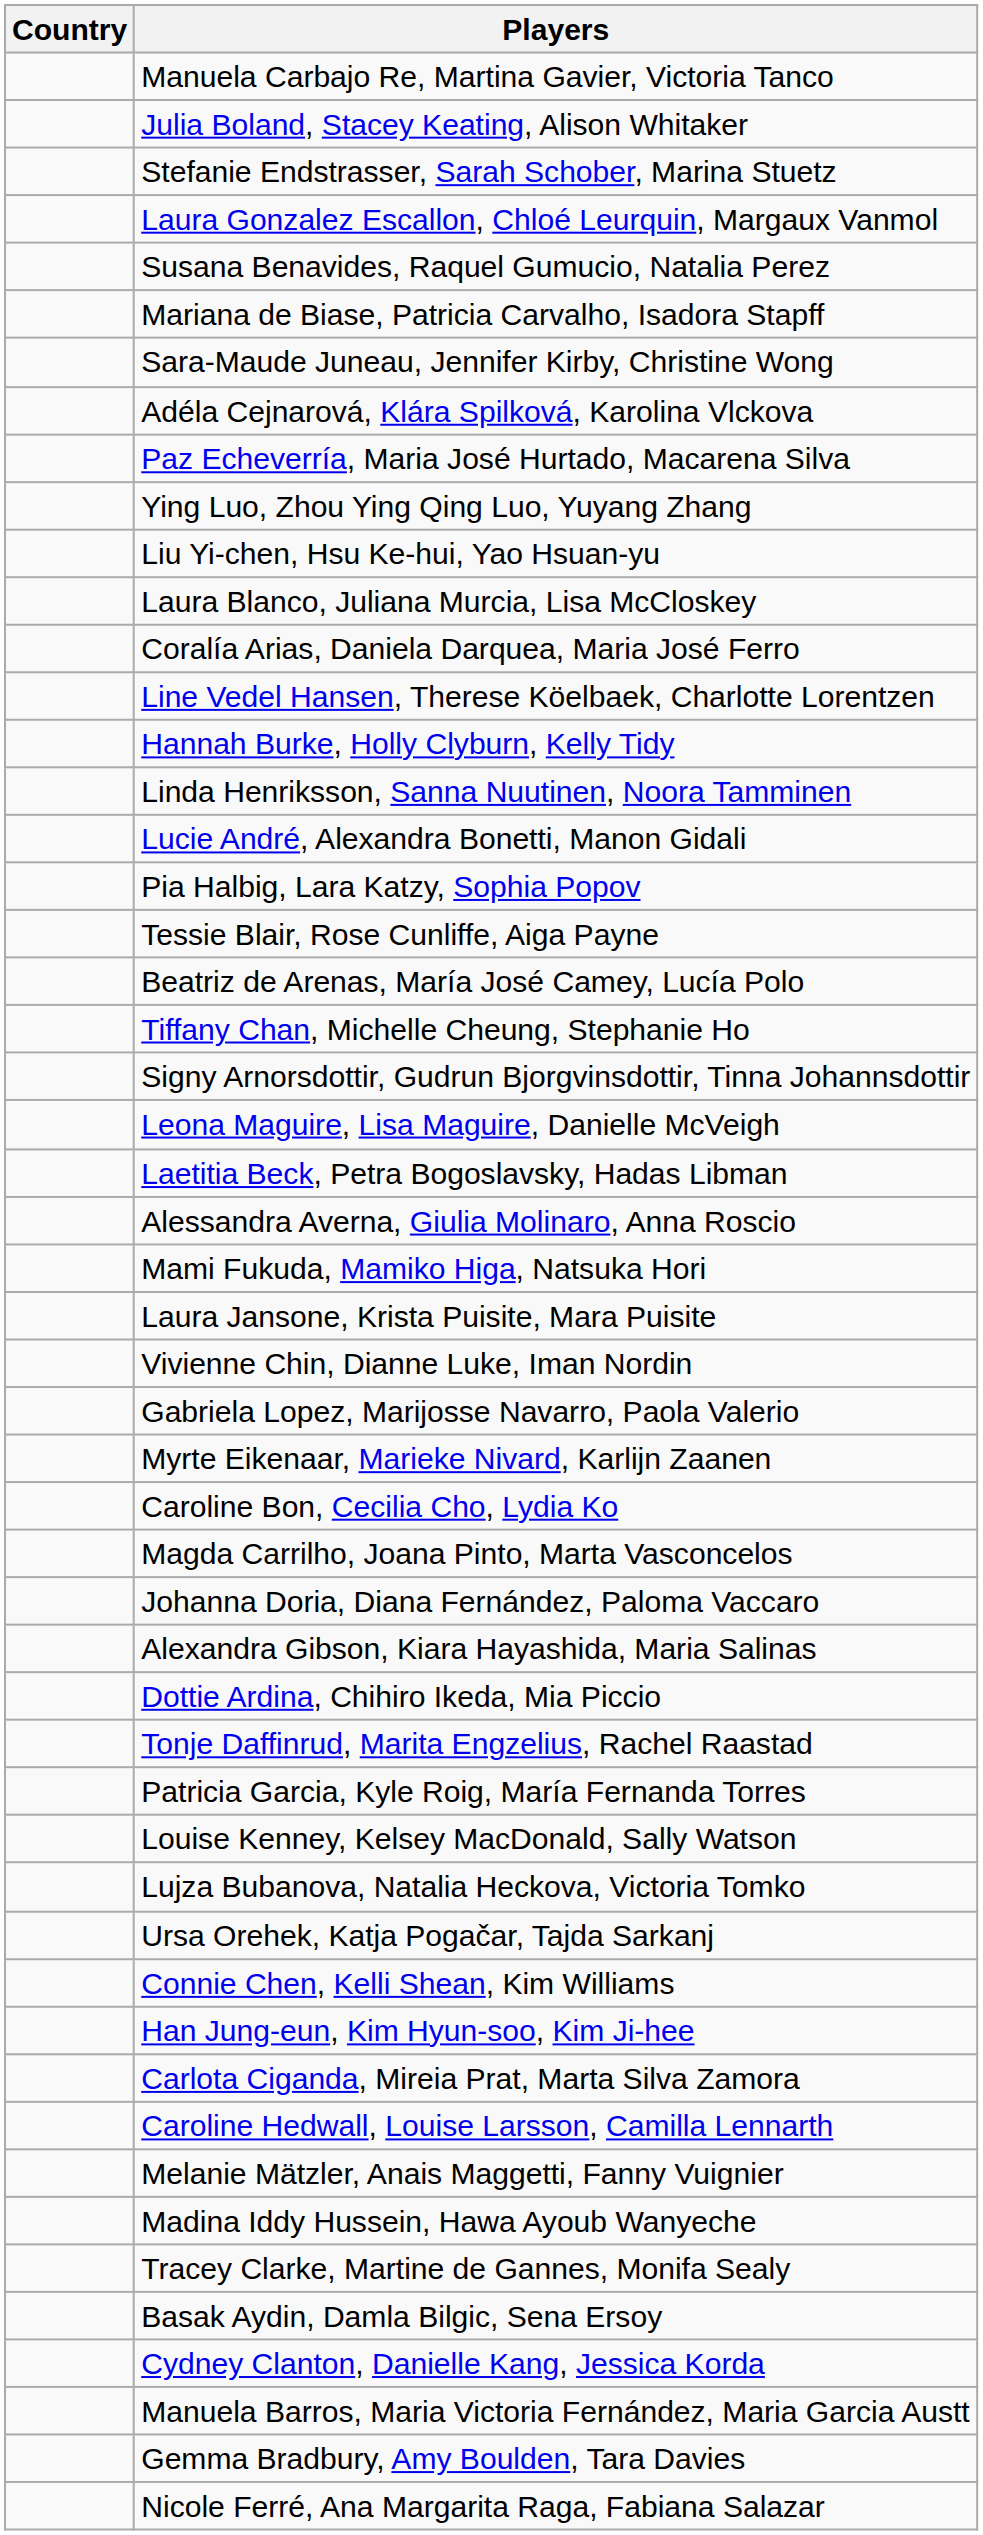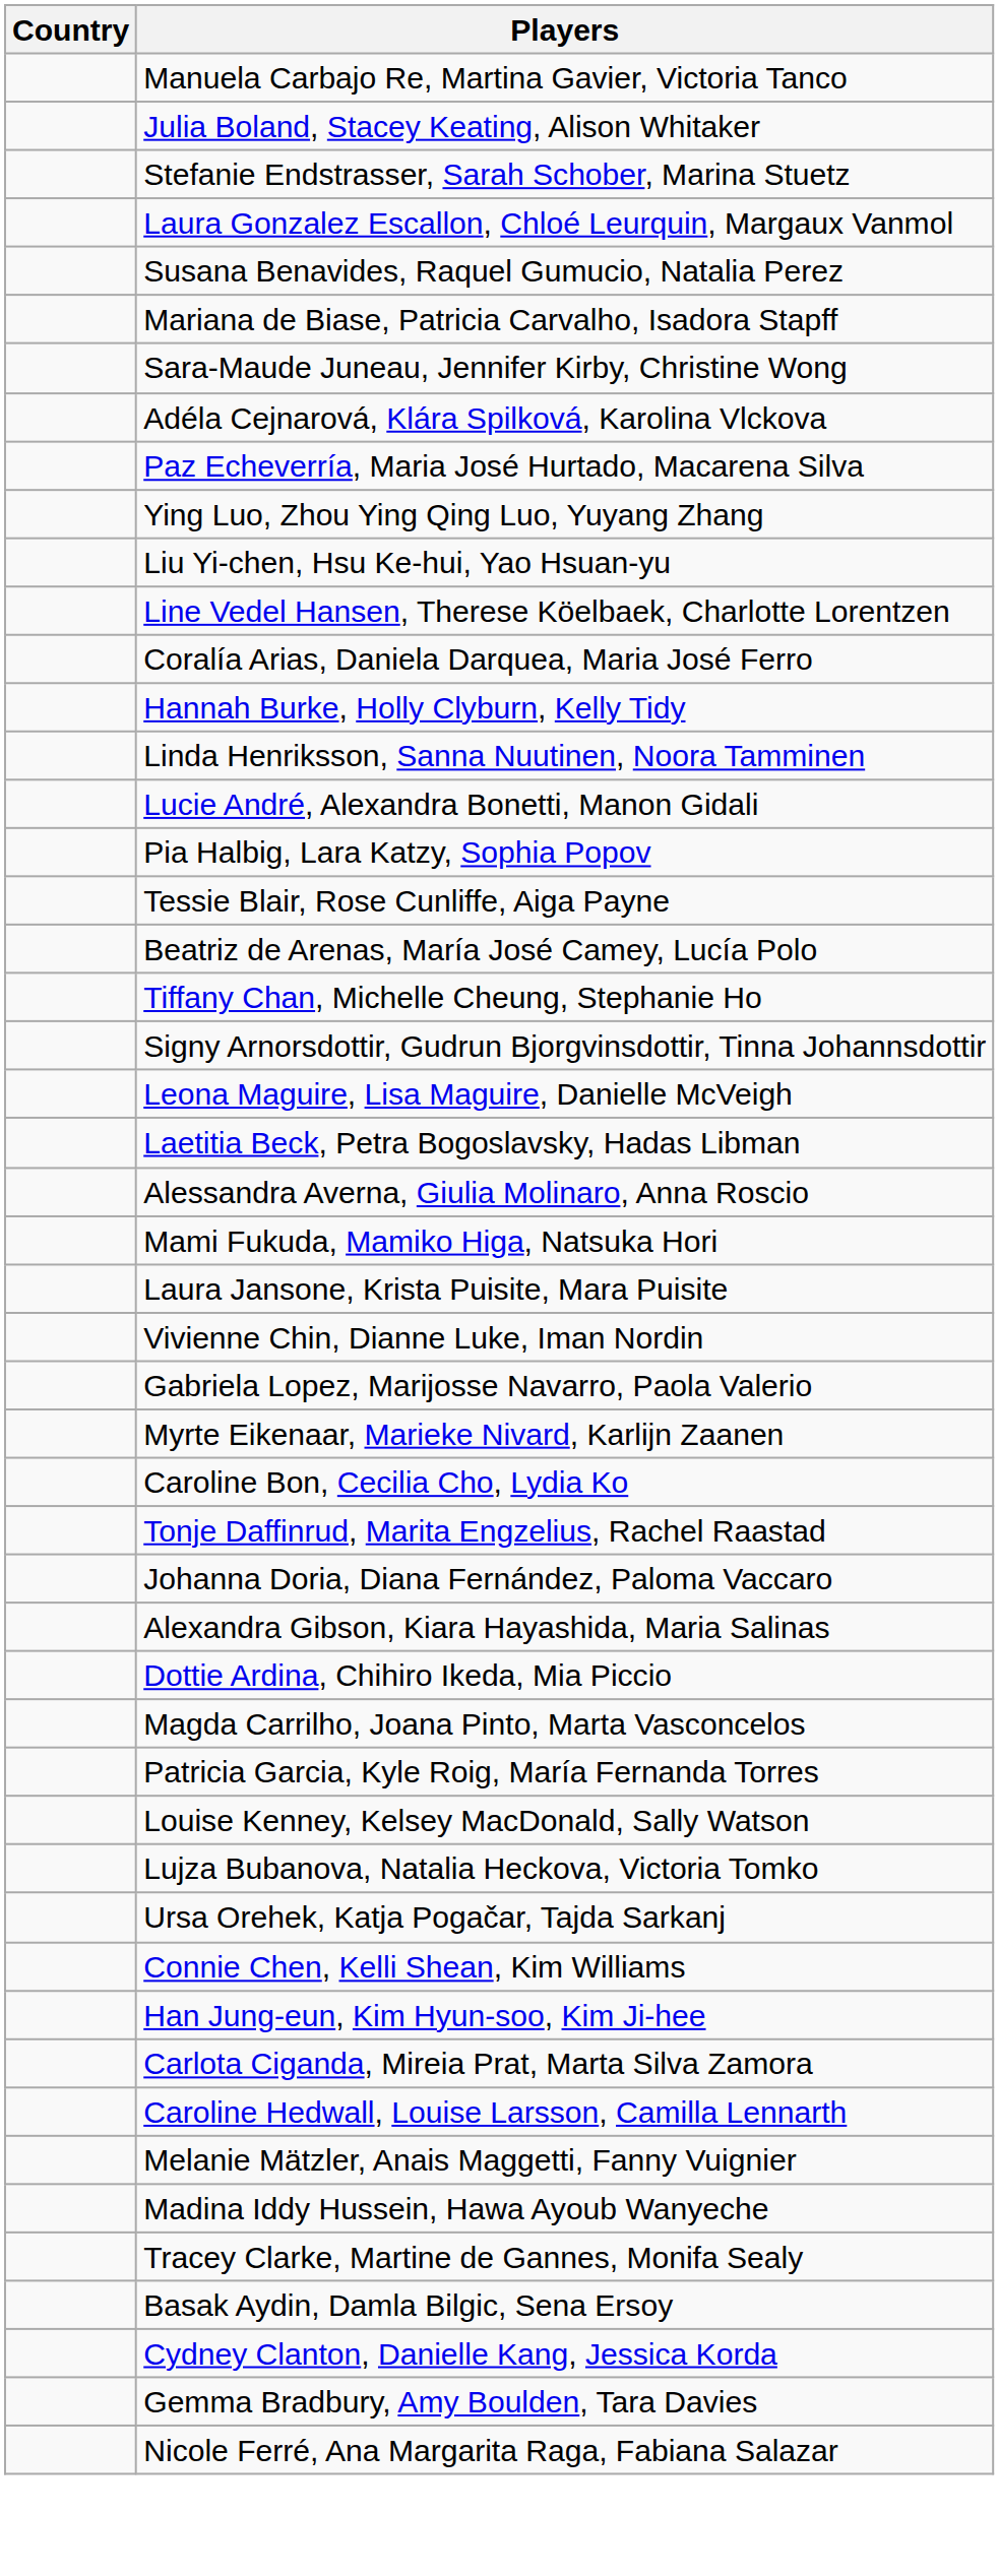- row: Laura Blanco, Juliana Murcia, Lisa McCloskey
rows swapped: Line Vedel Hansen, Therese Köelbaek, Charlotte Lorentzen <-> Coralía Arias, Daniela Darquea, Maria José Ferro
rows swapped: Tonje Daffinrud, Marita Engzelius, Rachel Raastad <-> Magda Carrilho, Joana Pinto, Marta Vasconcelos
- row: Manuela Barros, Maria Victoria Fernández, Maria Garcia Austt
